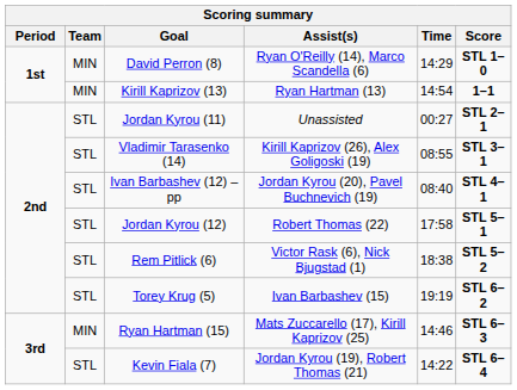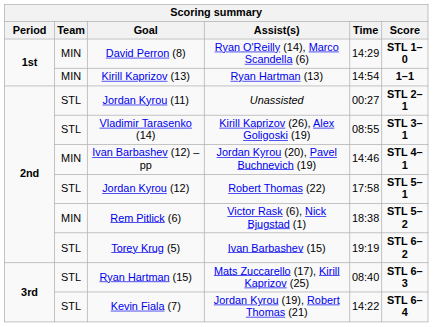Ivan Barbashev (12) – pp | Team: STL -> MIN
Ivan Barbashev (12) – pp | Time: 08:40 -> 14:46
Rem Pitlick (6) | Team: STL -> MIN
Ryan Hartman (15) | Team: MIN -> STL
Ryan Hartman (15) | Time: 14:46 -> 08:40
